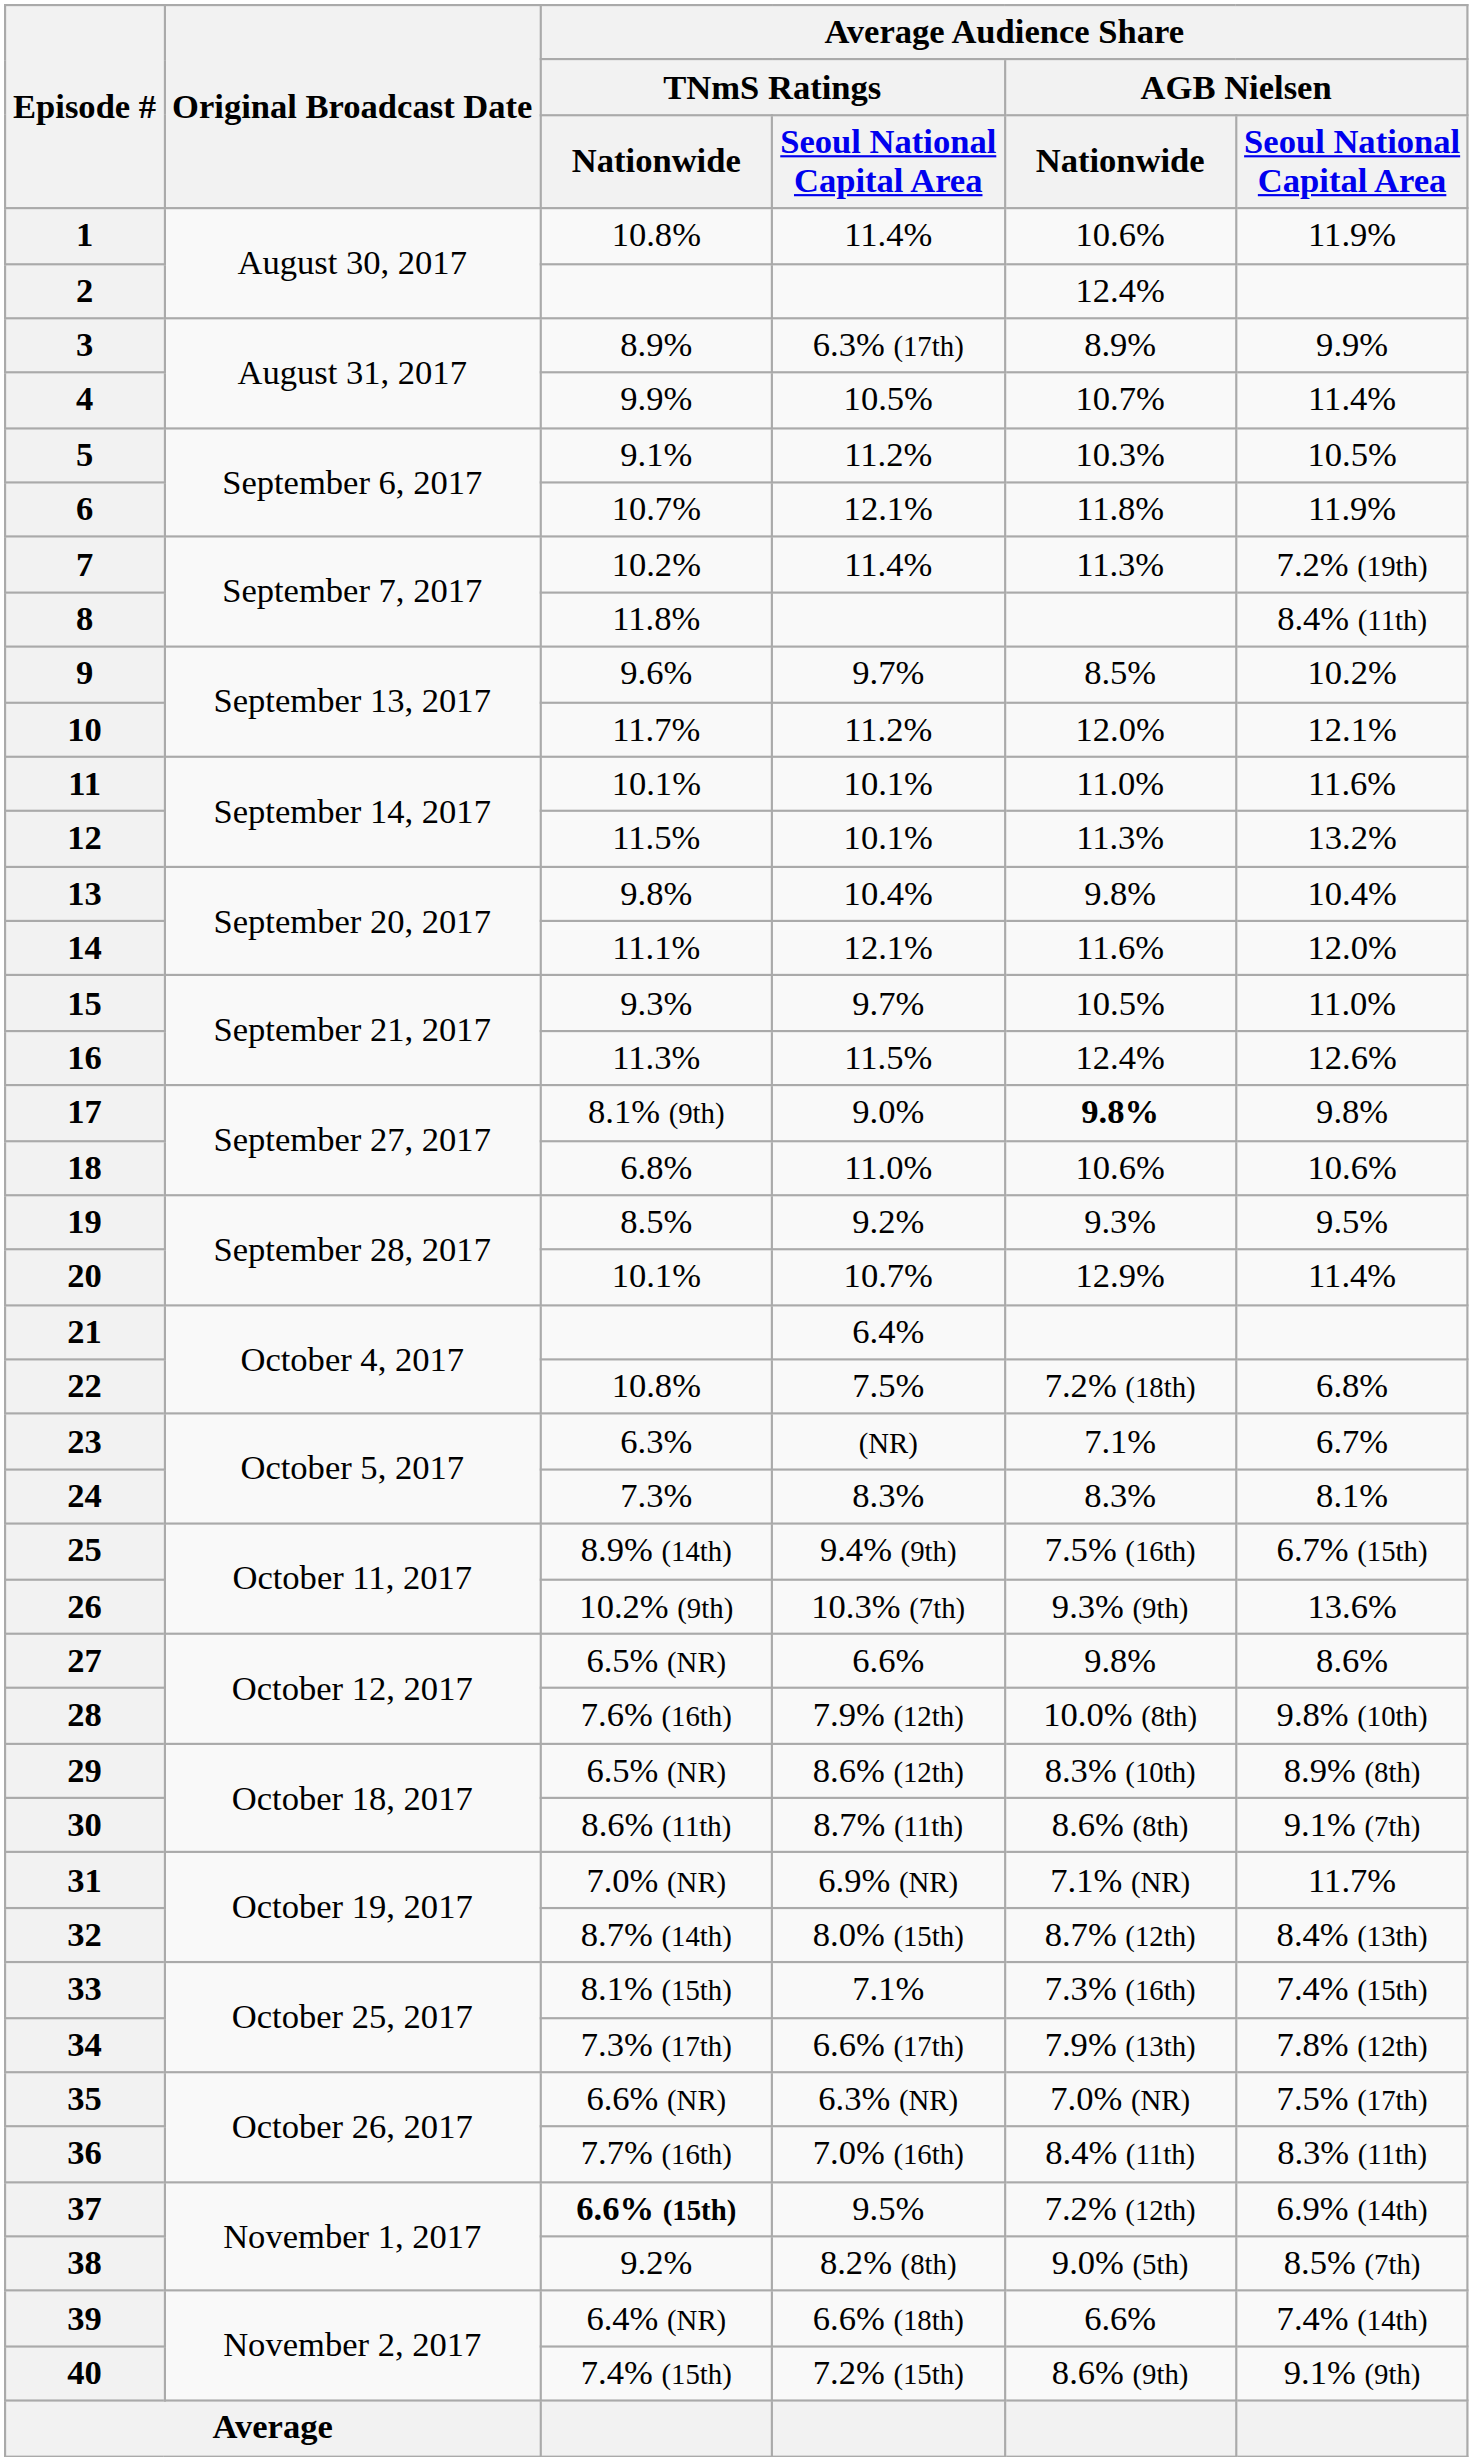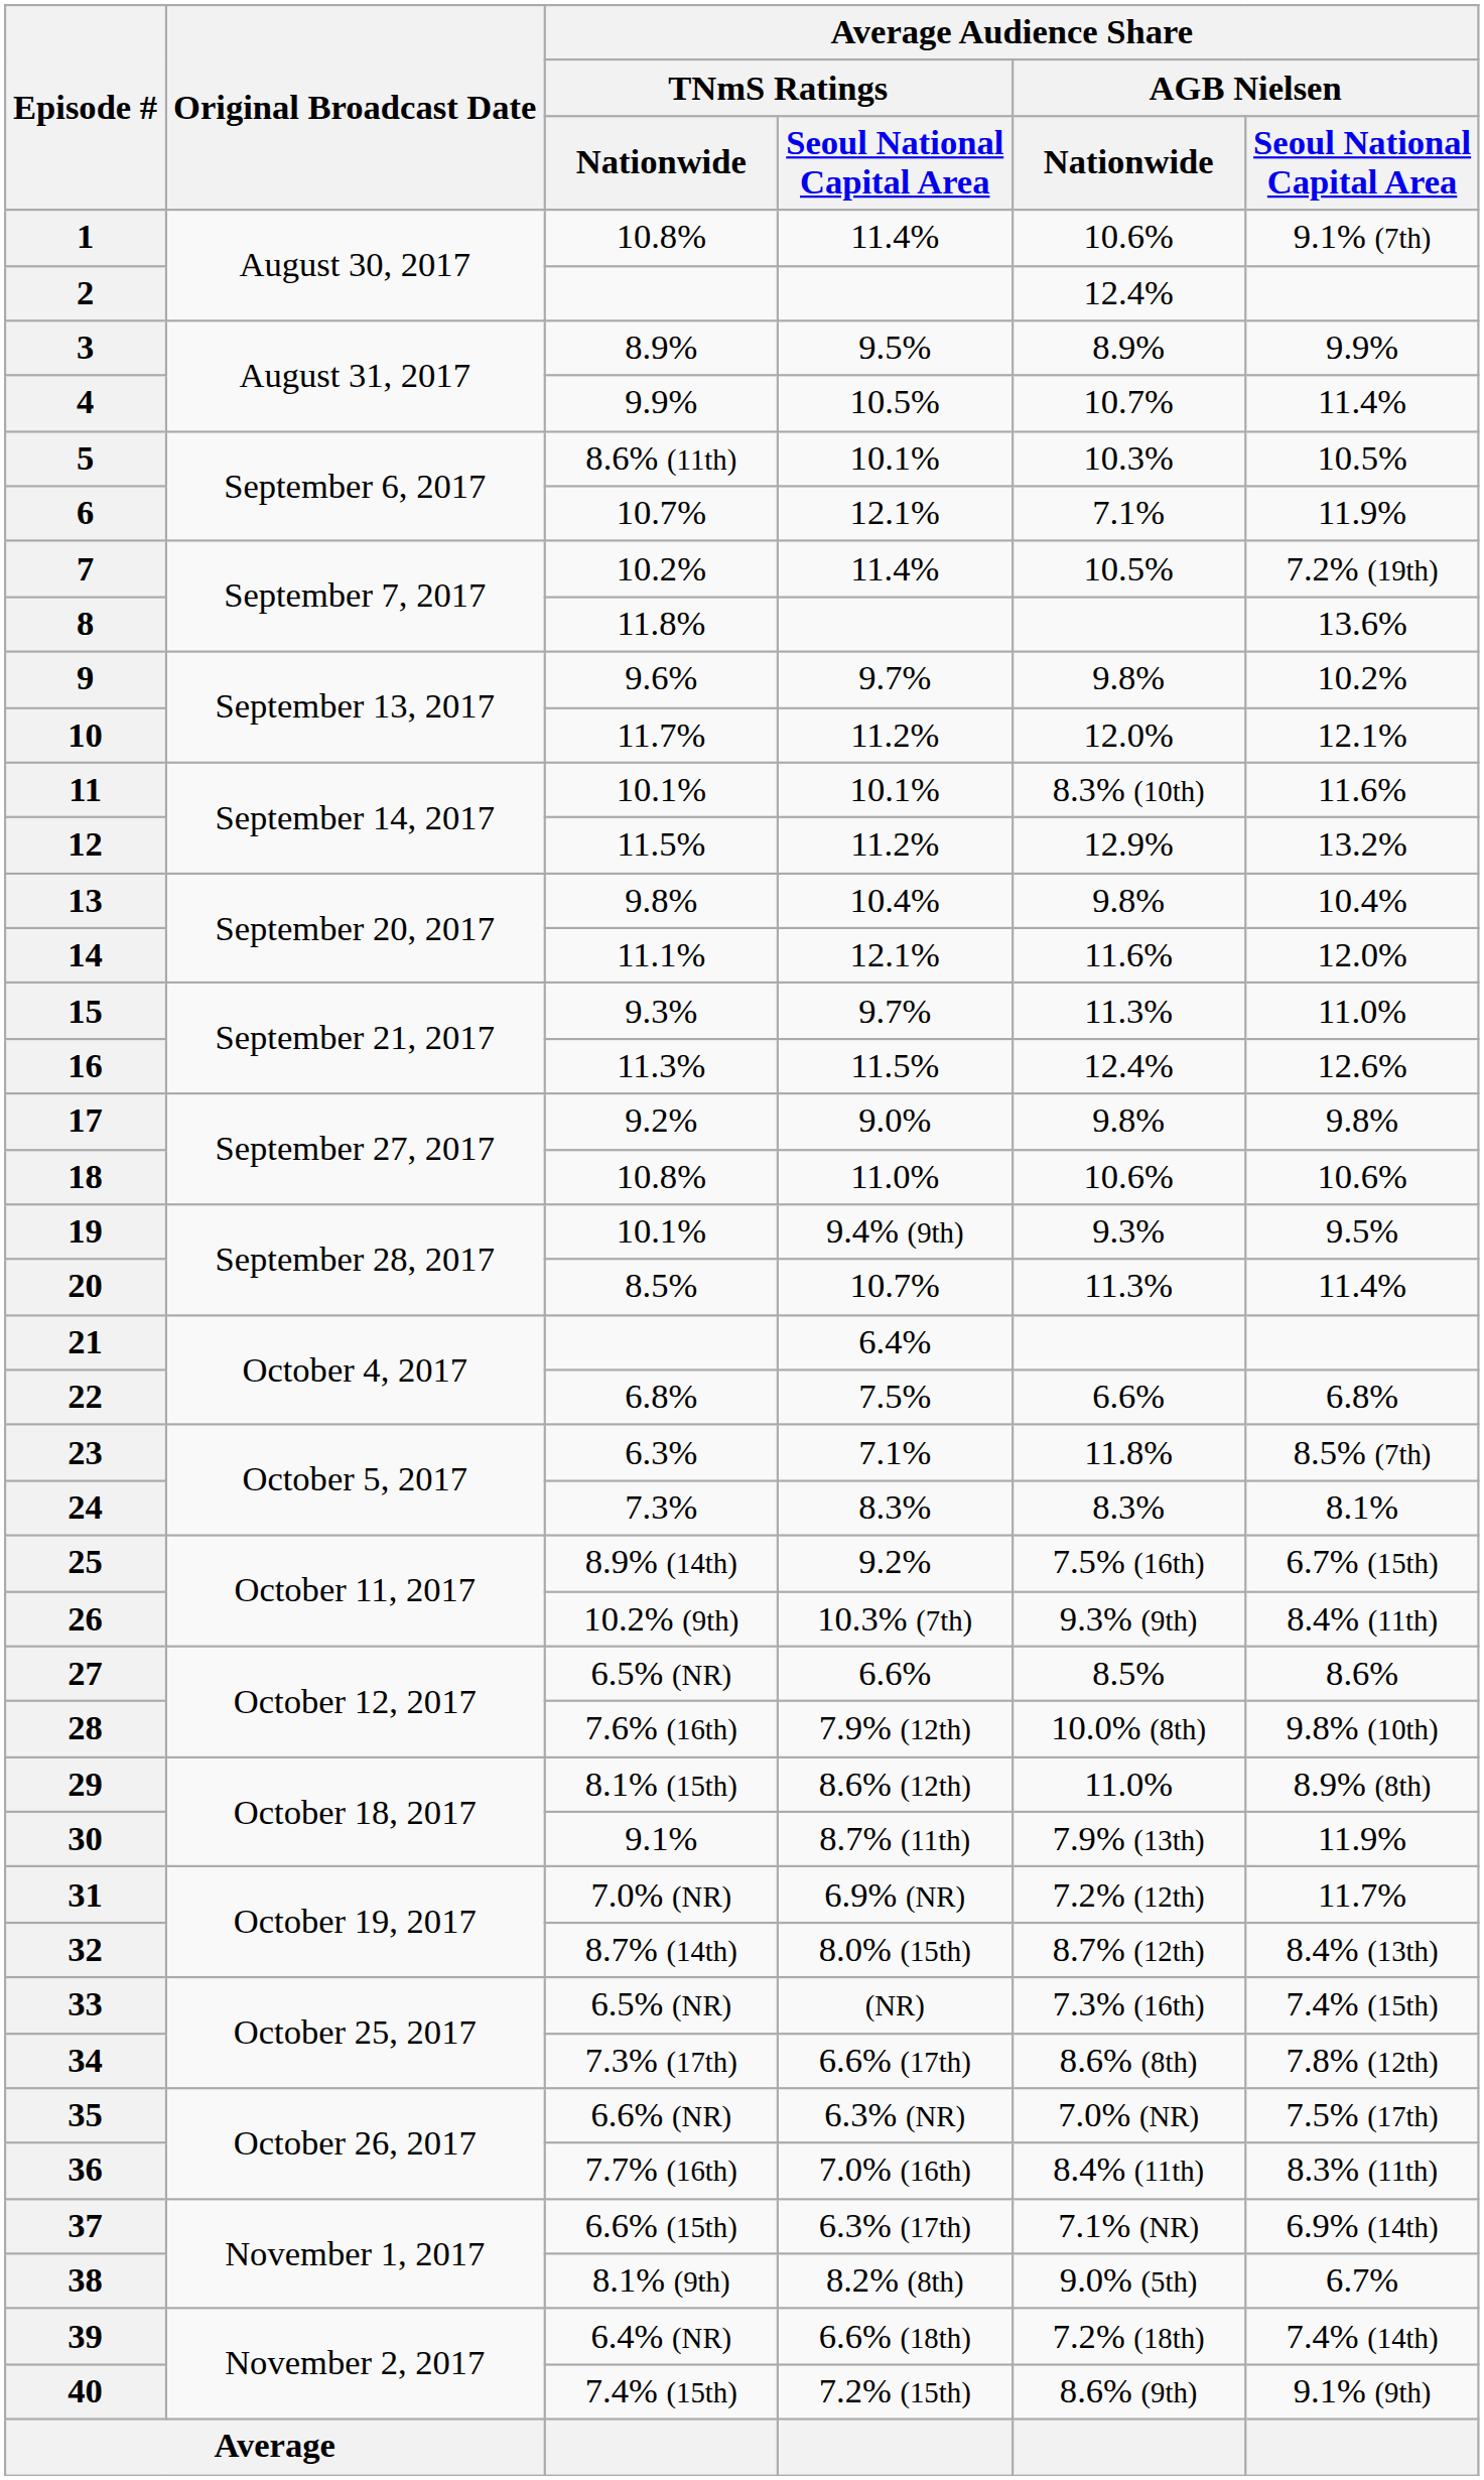1 | column 6: 11.9% -> 9.1% (7th)
3 | column 4: 6.3% (17th) -> 9.5%
5 | Average Audience Share / TNmS Ratings / Nationwide: 9.1% -> 8.6% (11th)
5 | column 4: 11.2% -> 10.1%
6 | Average Audience Share / AGB Nielsen / Nationwide: 11.8% -> 7.1%
7 | Average Audience Share / AGB Nielsen / Nationwide: 11.3% -> 10.5%
8 | column 6: 8.4% (11th) -> 13.6%
9 | Average Audience Share / AGB Nielsen / Nationwide: 8.5% -> 9.8%
11 | Average Audience Share / AGB Nielsen / Nationwide: 11.0% -> 8.3% (10th)
12 | column 4: 10.1% -> 11.2%
12 | Average Audience Share / AGB Nielsen / Nationwide: 11.3% -> 12.9%
15 | Average Audience Share / AGB Nielsen / Nationwide: 10.5% -> 11.3%
17 | Average Audience Share / TNmS Ratings / Nationwide: 8.1% (9th) -> 9.2%
17 | Average Audience Share / AGB Nielsen / Nationwide: bold -> normal
18 | Average Audience Share / TNmS Ratings / Nationwide: 6.8% -> 10.8%
19 | Average Audience Share / TNmS Ratings / Nationwide: 8.5% -> 10.1%
19 | column 4: 9.2% -> 9.4% (9th)
20 | Average Audience Share / TNmS Ratings / Nationwide: 10.1% -> 8.5%
20 | Average Audience Share / AGB Nielsen / Nationwide: 12.9% -> 11.3%
22 | Average Audience Share / TNmS Ratings / Nationwide: 10.8% -> 6.8%
22 | Average Audience Share / AGB Nielsen / Nationwide: 7.2% (18th) -> 6.6%
23 | column 4: (NR) -> 7.1%
23 | Average Audience Share / AGB Nielsen / Nationwide: 7.1% -> 11.8%
23 | column 6: 6.7% -> 8.5% (7th)
25 | column 4: 9.4% (9th) -> 9.2%
26 | column 6: 13.6% -> 8.4% (11th)
27 | Average Audience Share / AGB Nielsen / Nationwide: 9.8% -> 8.5%
29 | Average Audience Share / TNmS Ratings / Nationwide: 6.5% (NR) -> 8.1% (15th)
29 | Average Audience Share / AGB Nielsen / Nationwide: 8.3% (10th) -> 11.0%
30 | Average Audience Share / TNmS Ratings / Nationwide: 8.6% (11th) -> 9.1%
30 | Average Audience Share / AGB Nielsen / Nationwide: 8.6% (8th) -> 7.9% (13th)
30 | column 6: 9.1% (7th) -> 11.9%
31 | Average Audience Share / AGB Nielsen / Nationwide: 7.1% (NR) -> 7.2% (12th)
33 | Average Audience Share / TNmS Ratings / Nationwide: 8.1% (15th) -> 6.5% (NR)
33 | column 4: 7.1% -> (NR)
34 | Average Audience Share / AGB Nielsen / Nationwide: 7.9% (13th) -> 8.6% (8th)
37 | Average Audience Share / TNmS Ratings / Nationwide: bold -> normal
37 | column 4: 9.5% -> 6.3% (17th)
37 | Average Audience Share / AGB Nielsen / Nationwide: 7.2% (12th) -> 7.1% (NR)
38 | Average Audience Share / TNmS Ratings / Nationwide: 9.2% -> 8.1% (9th)
38 | column 6: 8.5% (7th) -> 6.7%
39 | Average Audience Share / AGB Nielsen / Nationwide: 6.6% -> 7.2% (18th)
